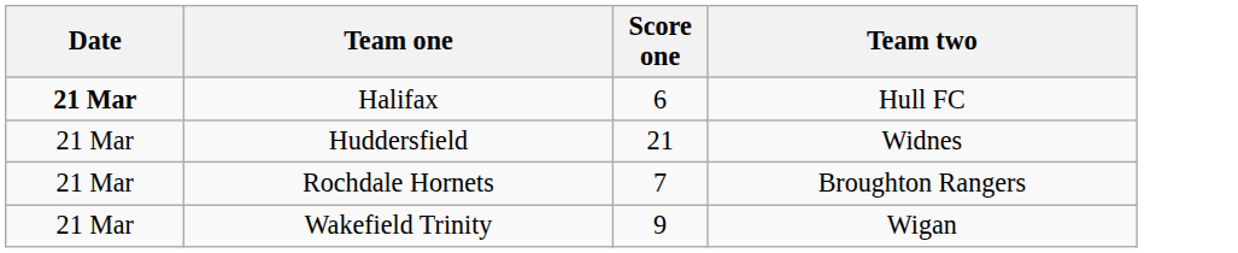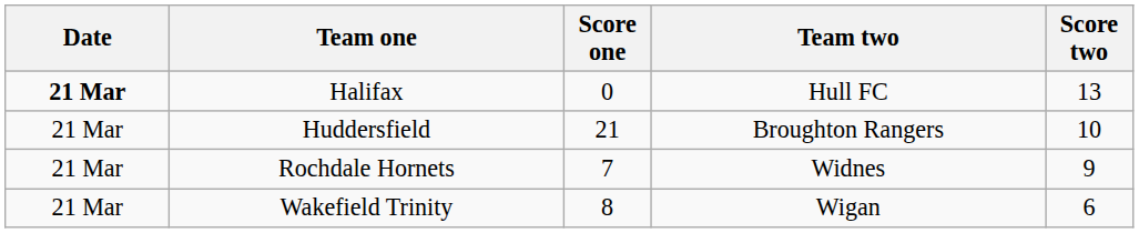+ column: Score two | 13 | 10 | 9 | 6
Halifax | Score one: 6 -> 0
Huddersfield | Team two: Widnes -> Broughton Rangers
Rochdale Hornets | Team two: Broughton Rangers -> Widnes
Wakefield Trinity | Score one: 9 -> 8
